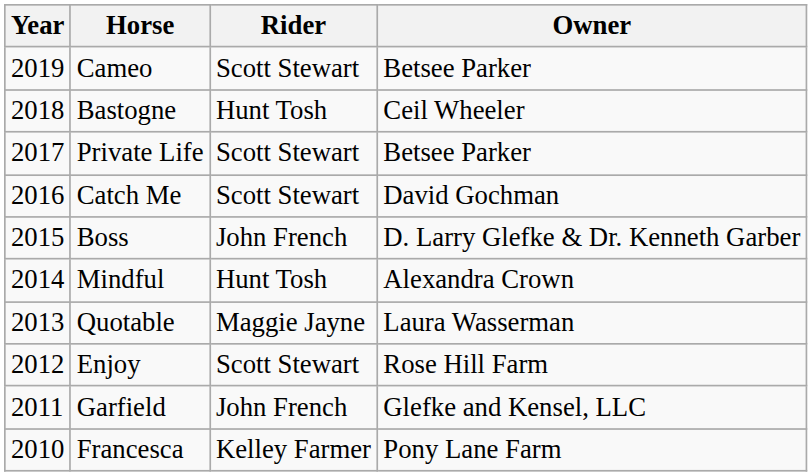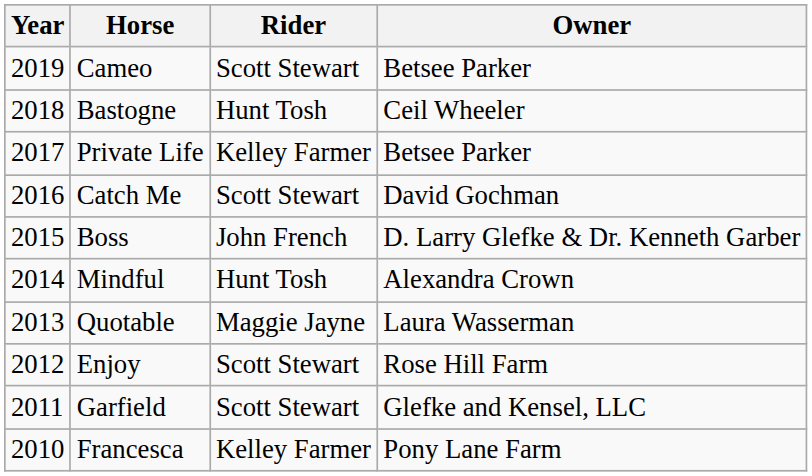Private Life | Rider: Scott Stewart -> Kelley Farmer
Garfield | Rider: John French -> Scott Stewart
